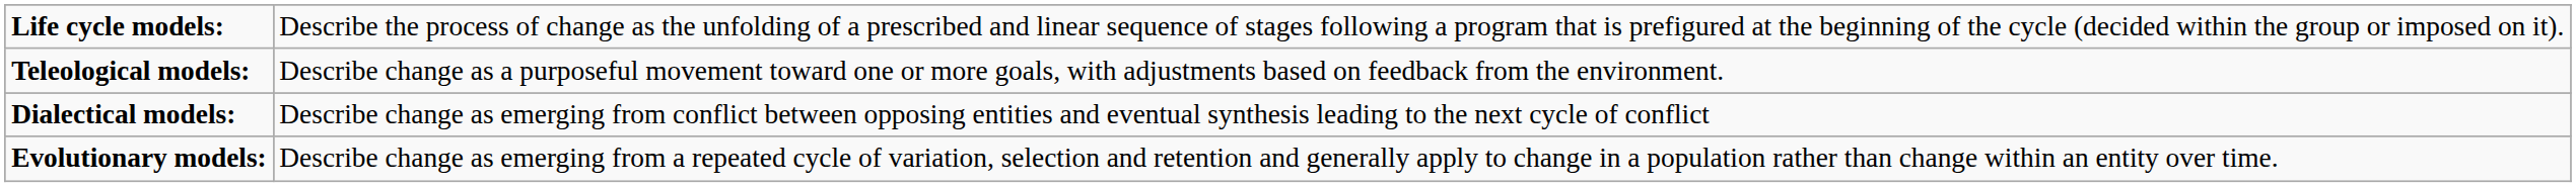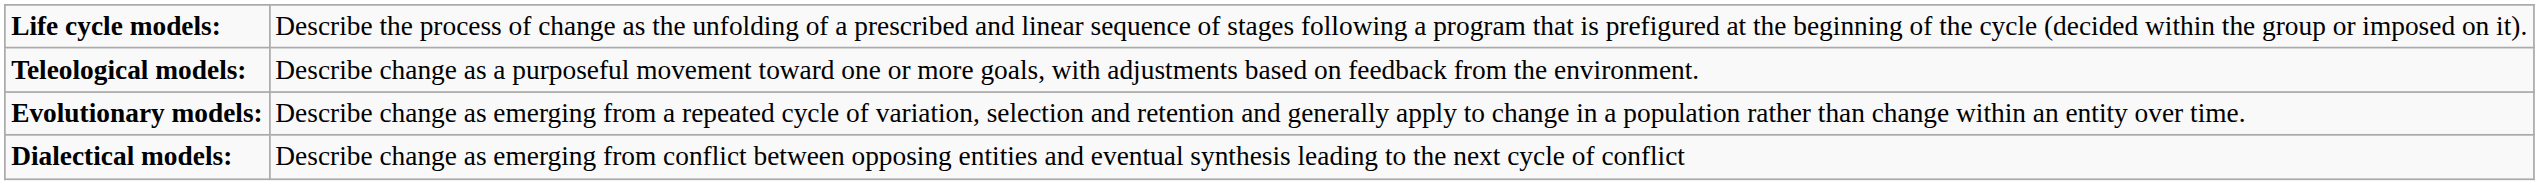rows swapped: Dialectical models: <-> Evolutionary models:
